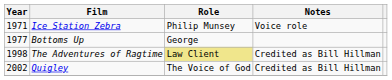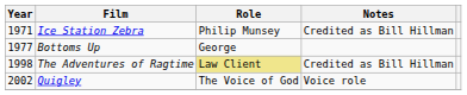Ice Station Zebra | Notes: Voice role -> Credited as Bill Hillman
Quigley | Notes: Credited as Bill Hillman -> Voice role
